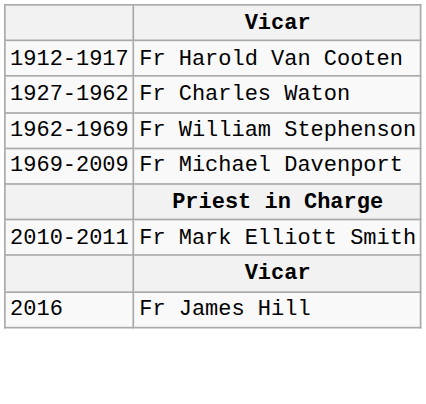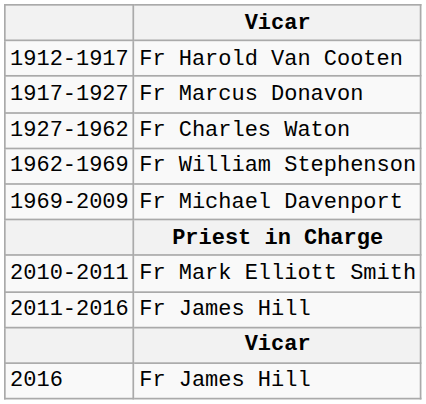+ row: 1917-1927 | Fr Marcus Donavon
+ row: 2011-2016 | Fr James Hill
